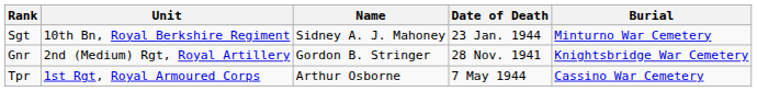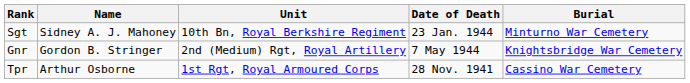columns swapped: Name <-> Unit
Gnr | Date of Death: 28 Nov. 1941 -> 7 May 1944
Tpr | Date of Death: 7 May 1944 -> 28 Nov. 1941
